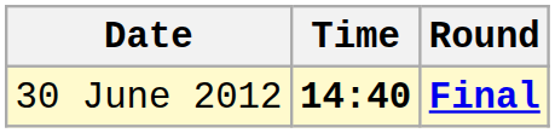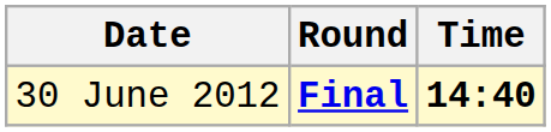columns swapped: Time <-> Round
